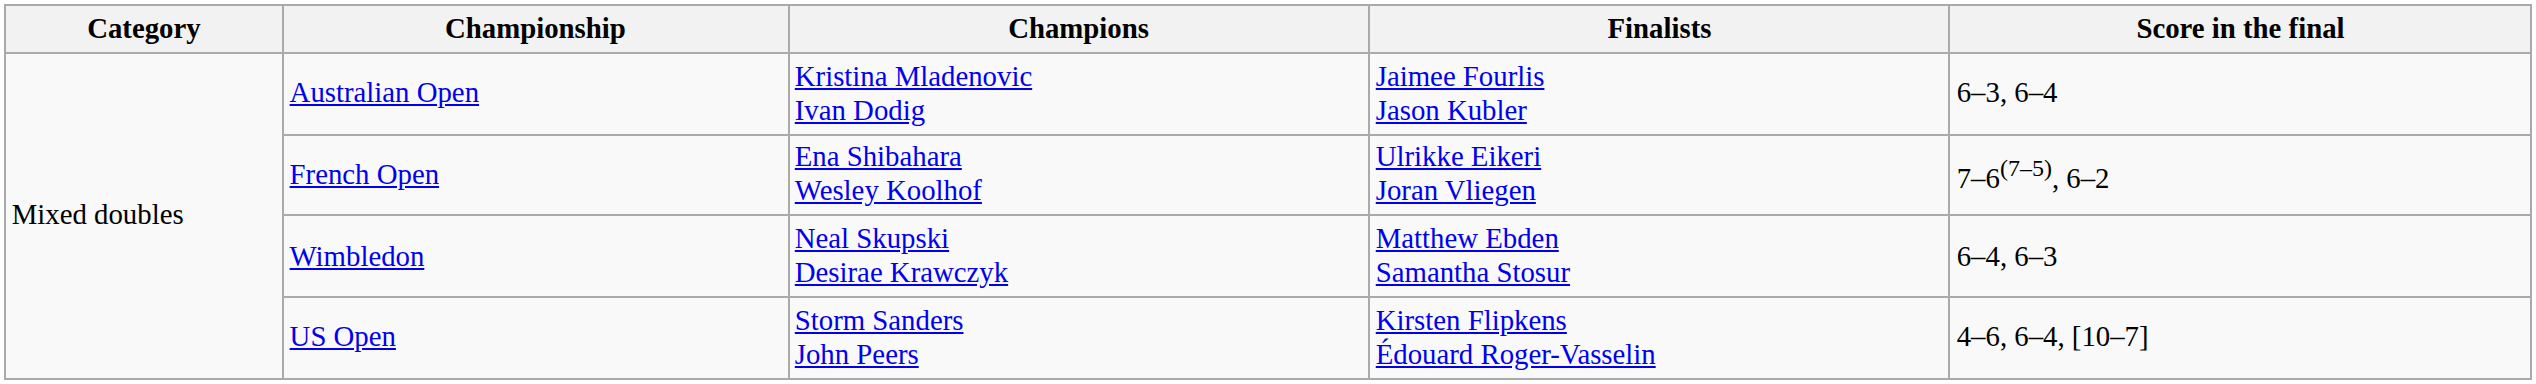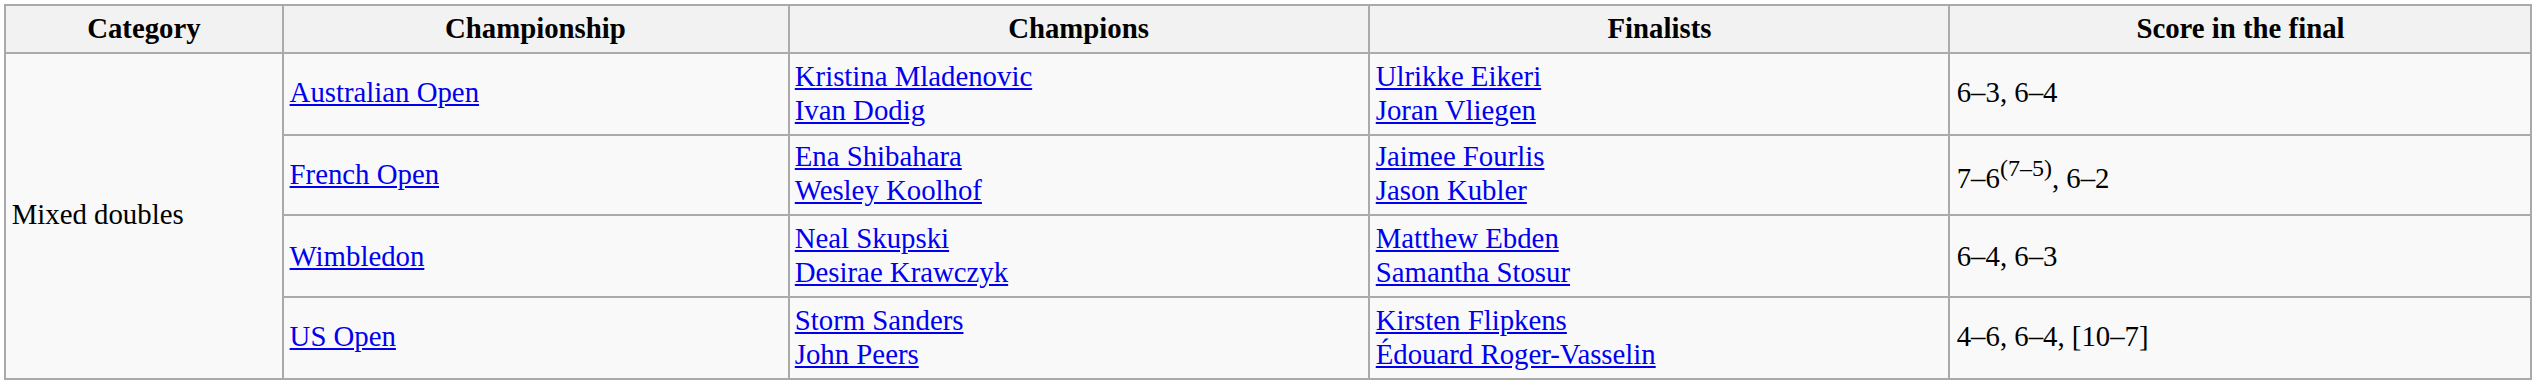Australian Open | Finalists: Jaimee Fourlis Jason Kubler -> Ulrikke Eikeri Joran Vliegen
French Open | Finalists: Ulrikke Eikeri Joran Vliegen -> Jaimee Fourlis Jason Kubler
